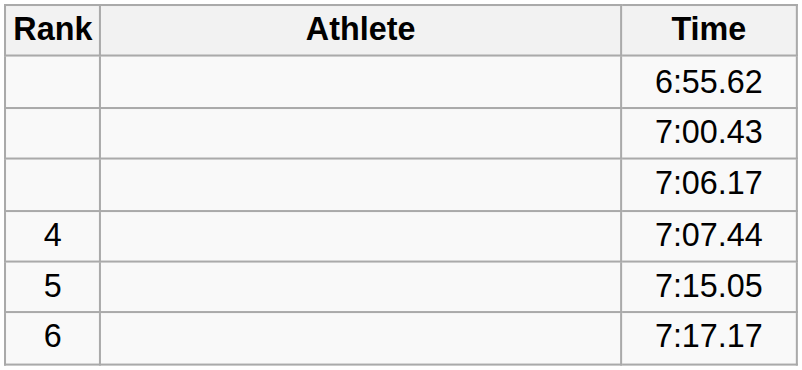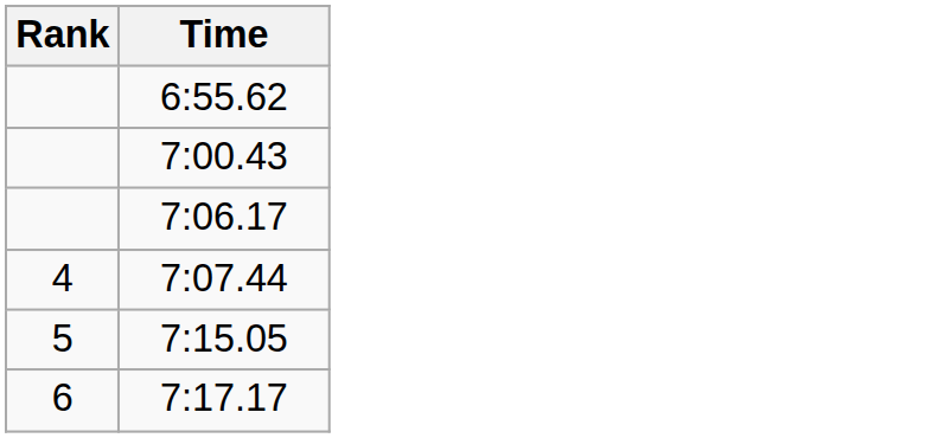- column: Athlete
